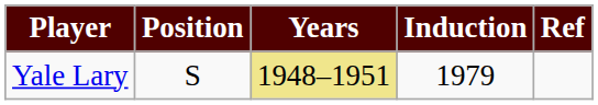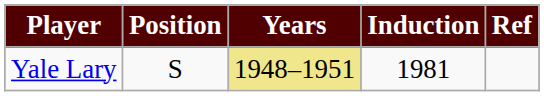Yale Lary | Induction: 1979 -> 1981
